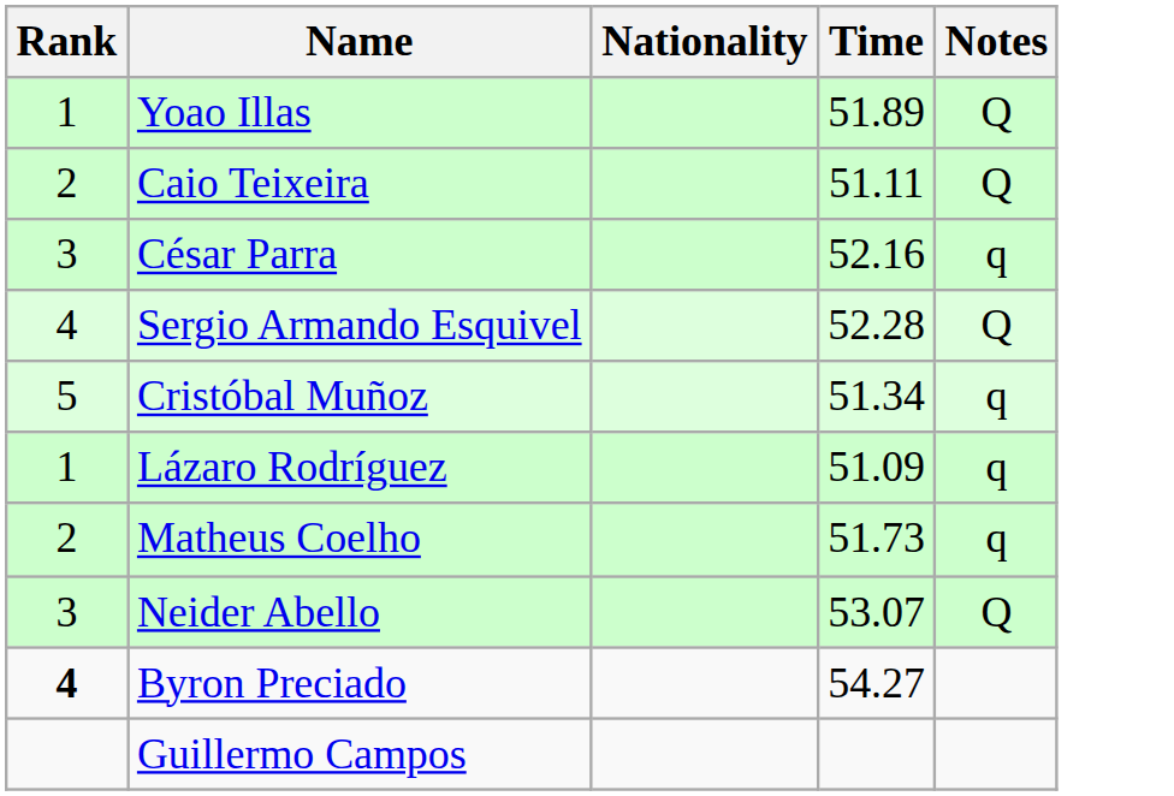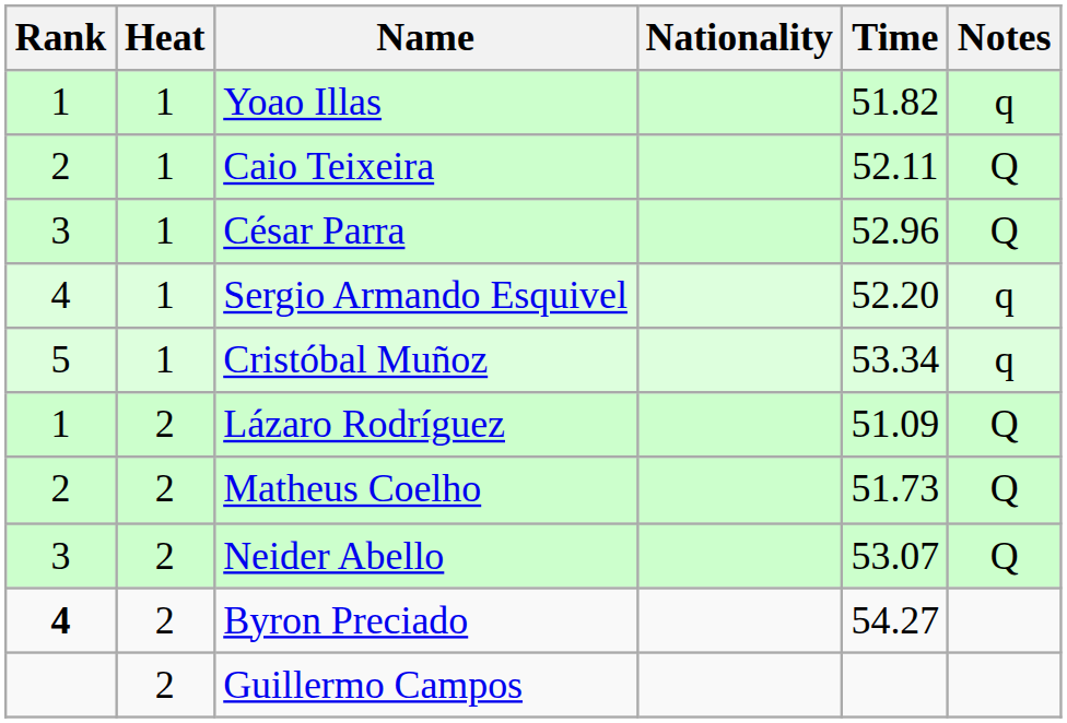+ column: Heat | 1 | 1 | 1 | 1 | 1 | 2 | 2 | 2 | 2 | 2
Yoao Illas | Time: 51.89 -> 51.82
Yoao Illas | Notes: Q -> q
Caio Teixeira | Time: 51.11 -> 52.11
César Parra | Time: 52.16 -> 52.96
César Parra | Notes: q -> Q
Sergio Armando Esquivel | Time: 52.28 -> 52.20
Sergio Armando Esquivel | Notes: Q -> q
Cristóbal Muñoz | Time: 51.34 -> 53.34
Lázaro Rodríguez | Notes: q -> Q
Matheus Coelho | Notes: q -> Q
